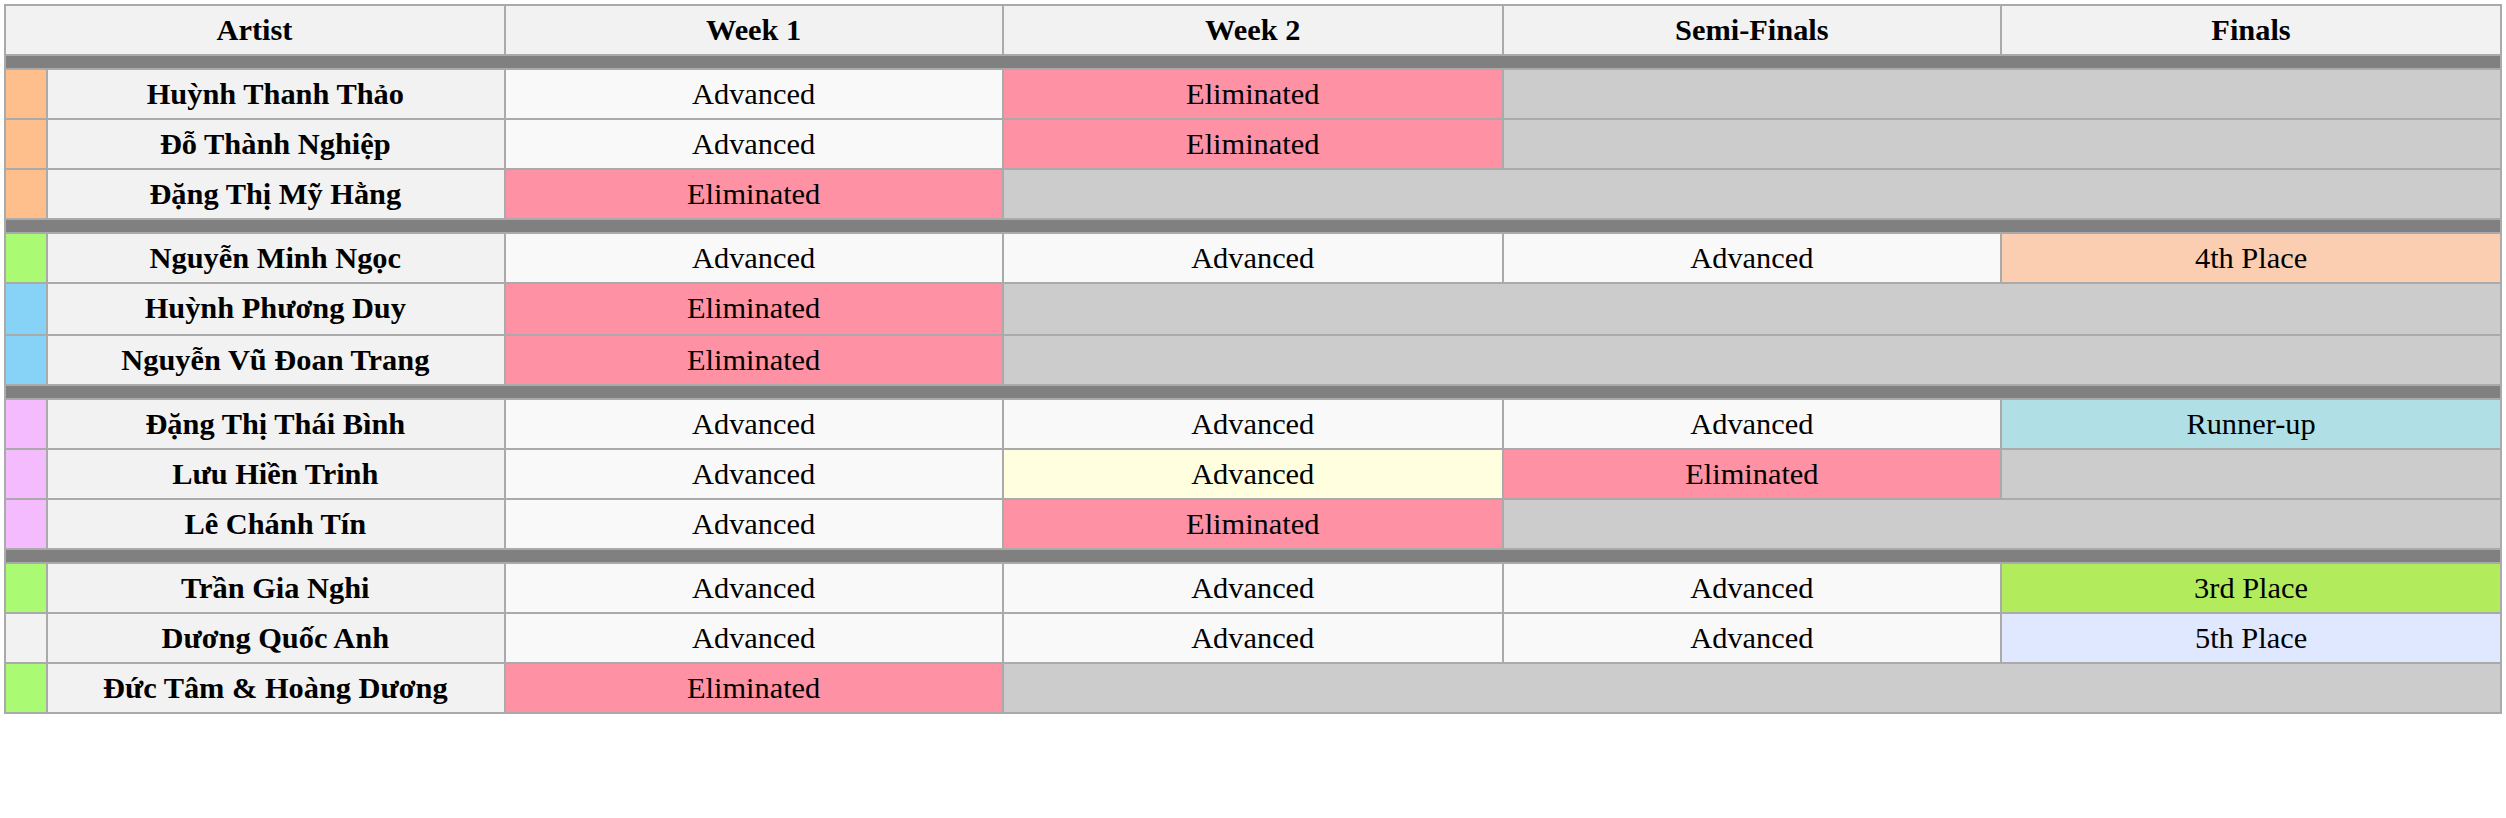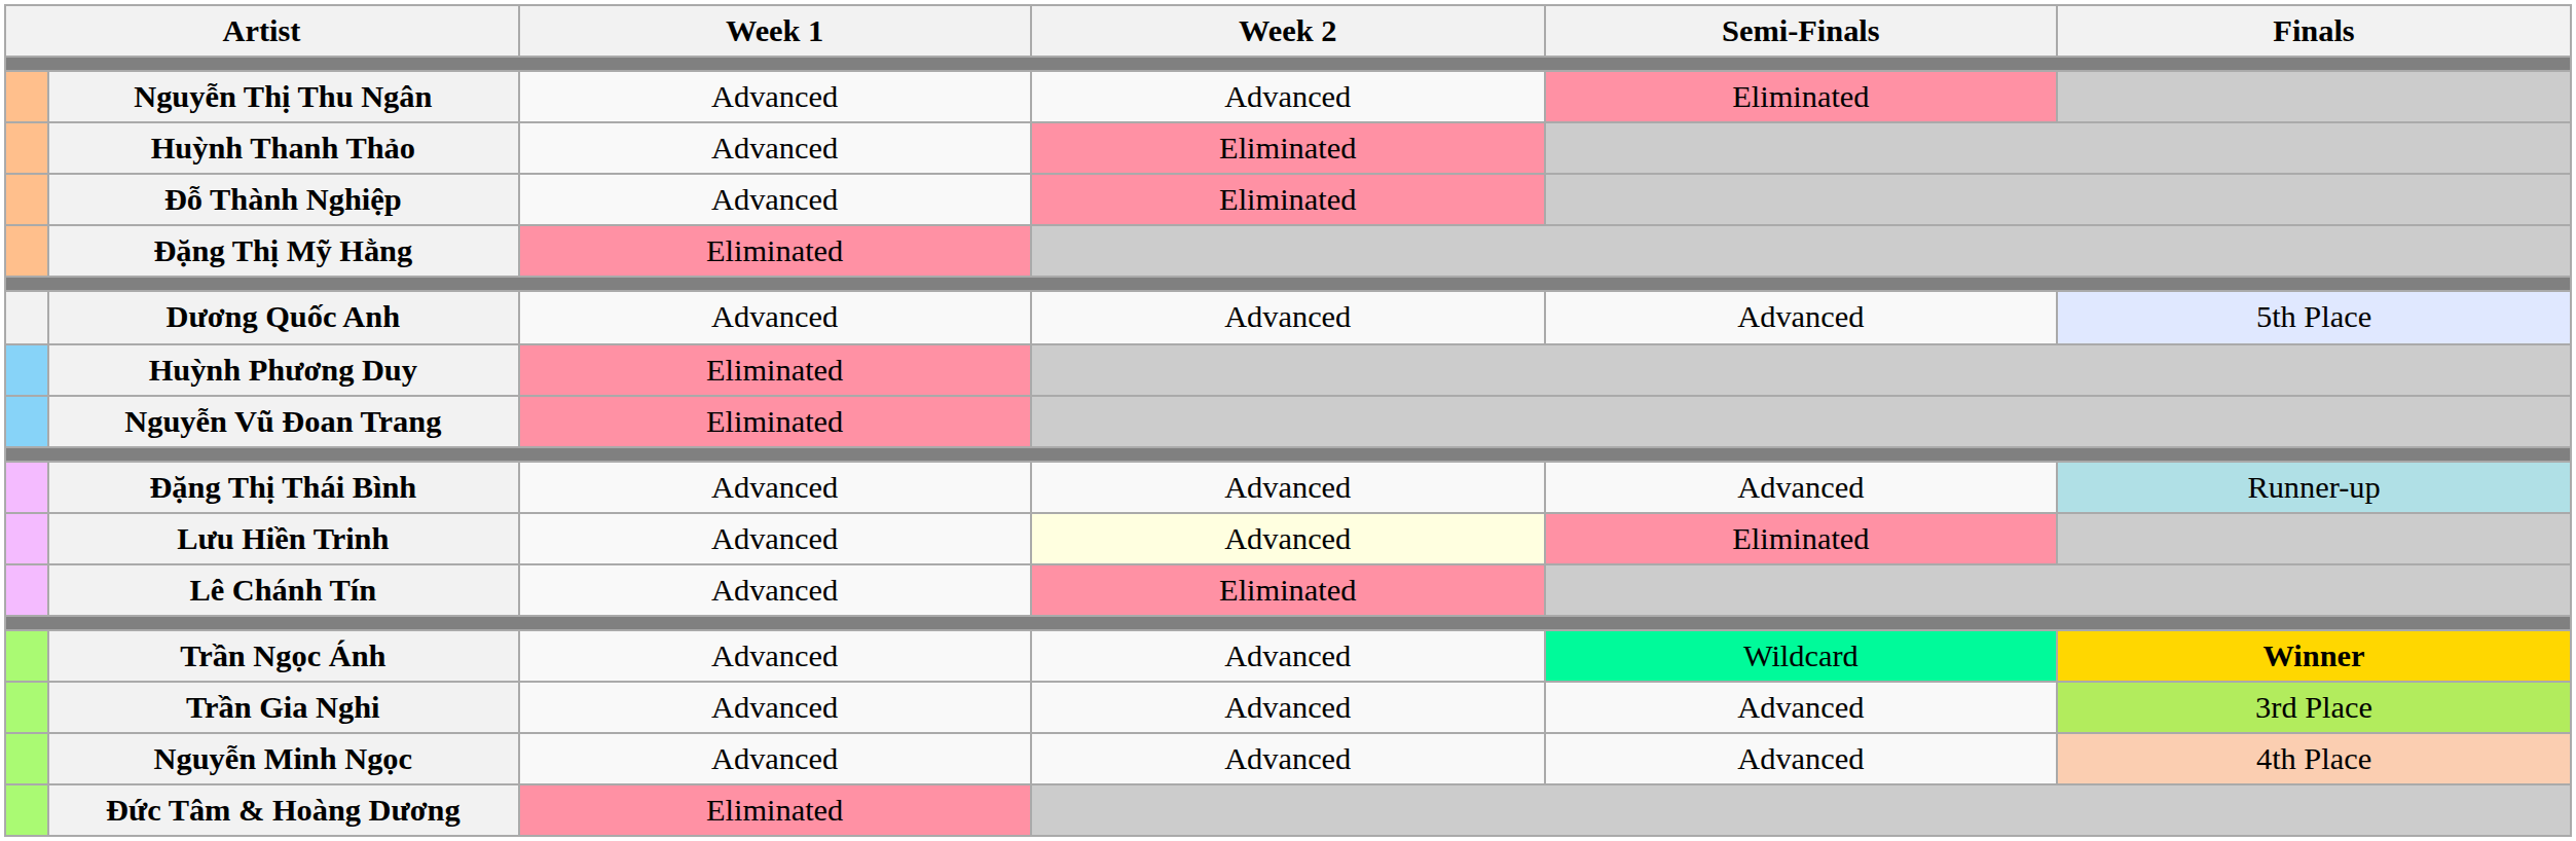+ row: Nguyễn Thị Thu Ngân | Advanced | Advanced | Eliminated
rows swapped: Dương Quốc Anh <-> Nguyễn Minh Ngọc
+ row: Trần Ngọc Ánh | Advanced | Advanced | Wildcard | Winner
